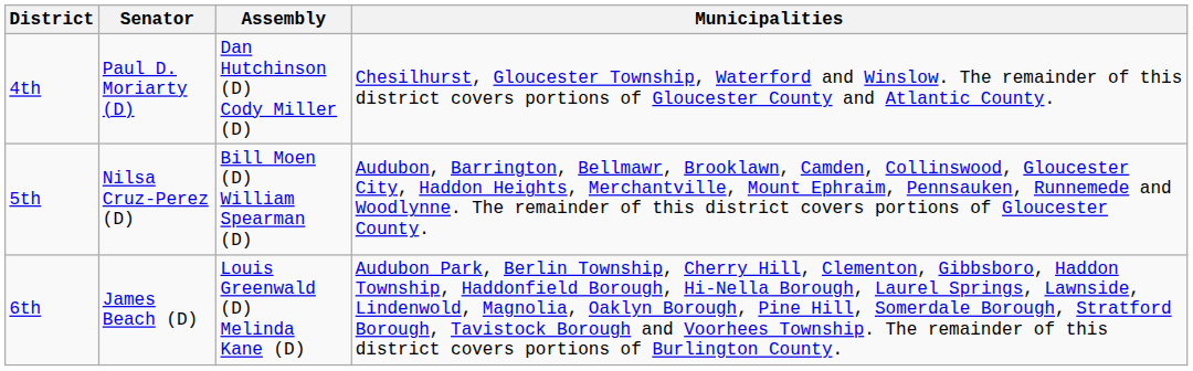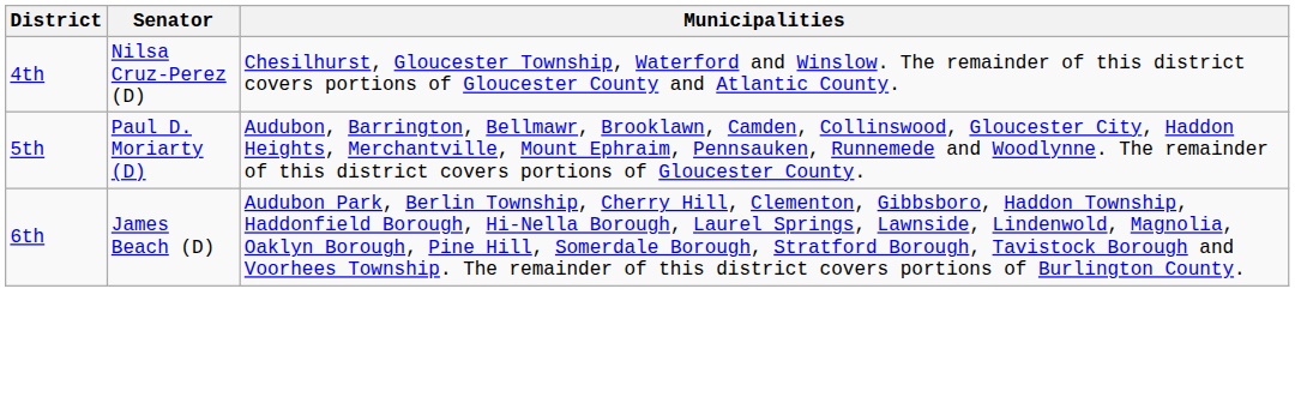- column: Assembly | Dan Hutchinson (D) Cody Miller (D) | Bill Moen (D) William Spearman (D) | Louis Greenwald (D) Melinda Kane (D)
4th | Senator: Paul D. Moriarty (D) -> Nilsa Cruz-Perez (D)
5th | Senator: Nilsa Cruz-Perez (D) -> Paul D. Moriarty (D)
